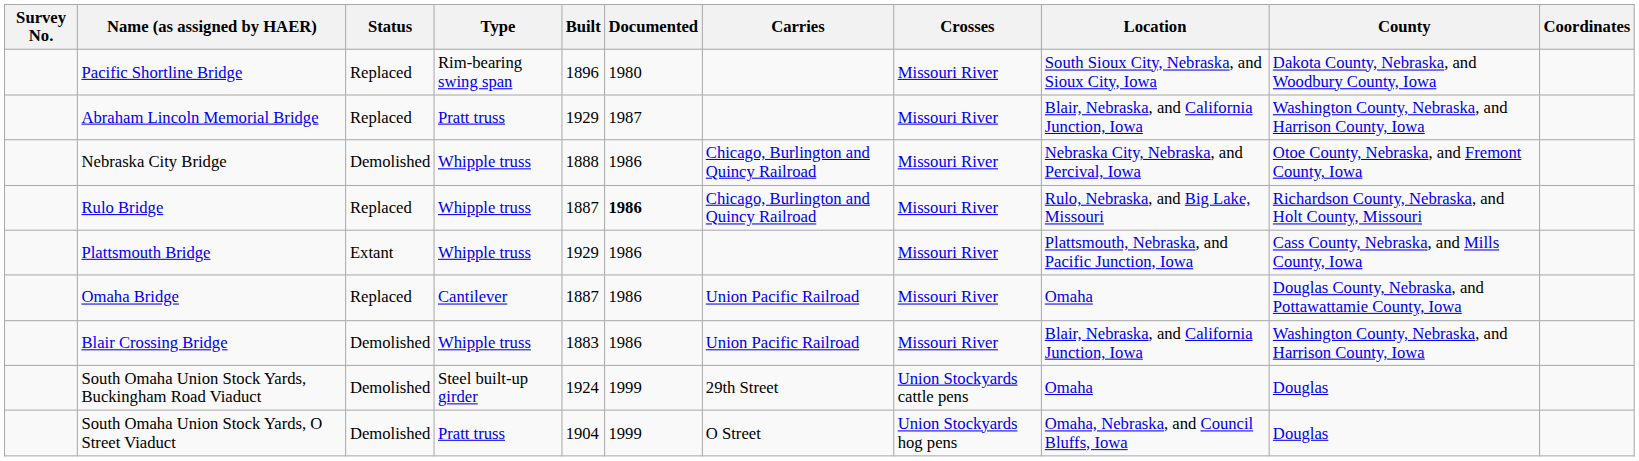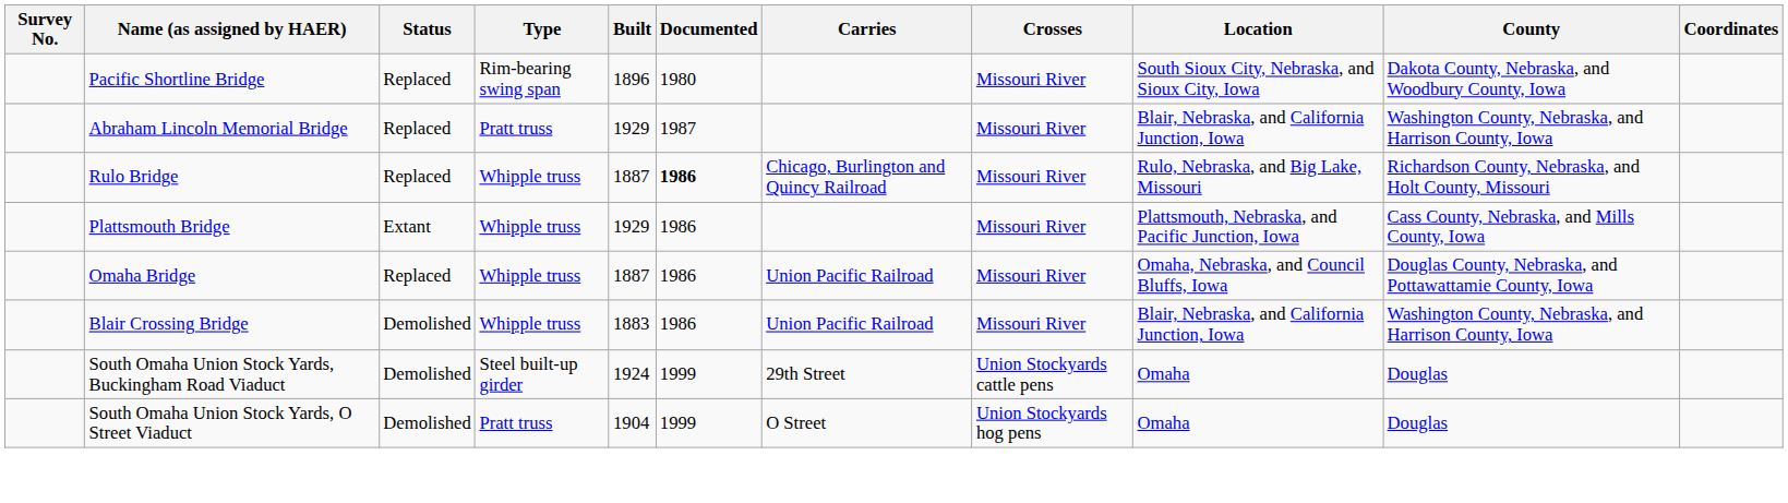- row: Nebraska City Bridge | Demolished | Whipple truss | 1888 | 1986 | Chicago, Burlington and Quincy Railroad | Missouri River | Nebraska City, Nebraska, and Percival, Iowa | Otoe County, Nebraska, and Fremont County, Iowa
Omaha Bridge | Type: Cantilever -> Whipple truss
Omaha Bridge | Location: Omaha -> Omaha, Nebraska, and Council Bluffs, Iowa
South Omaha Union Stock Yards, O Street Viaduct | Location: Omaha, Nebraska, and Council Bluffs, Iowa -> Omaha
